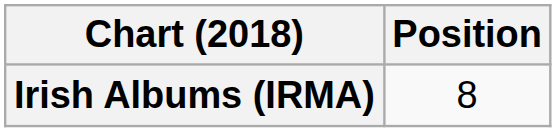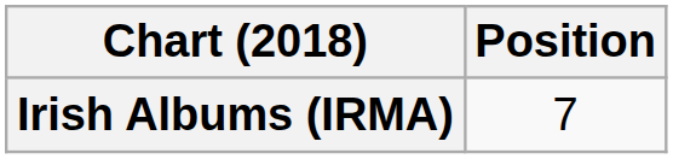Irish Albums (IRMA) | Position: 8 -> 7
